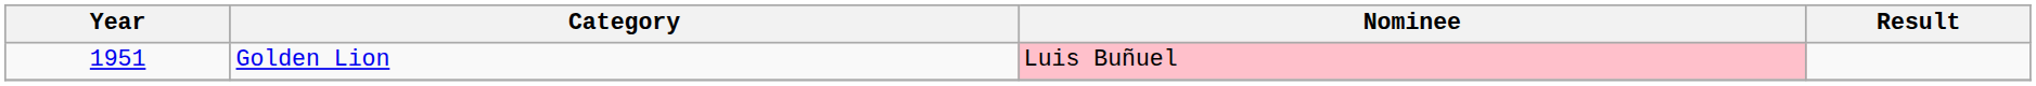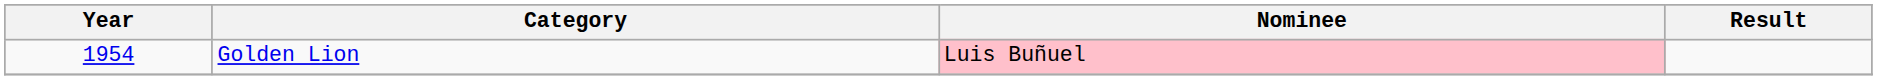Golden Lion | Year: 1951 -> 1954
